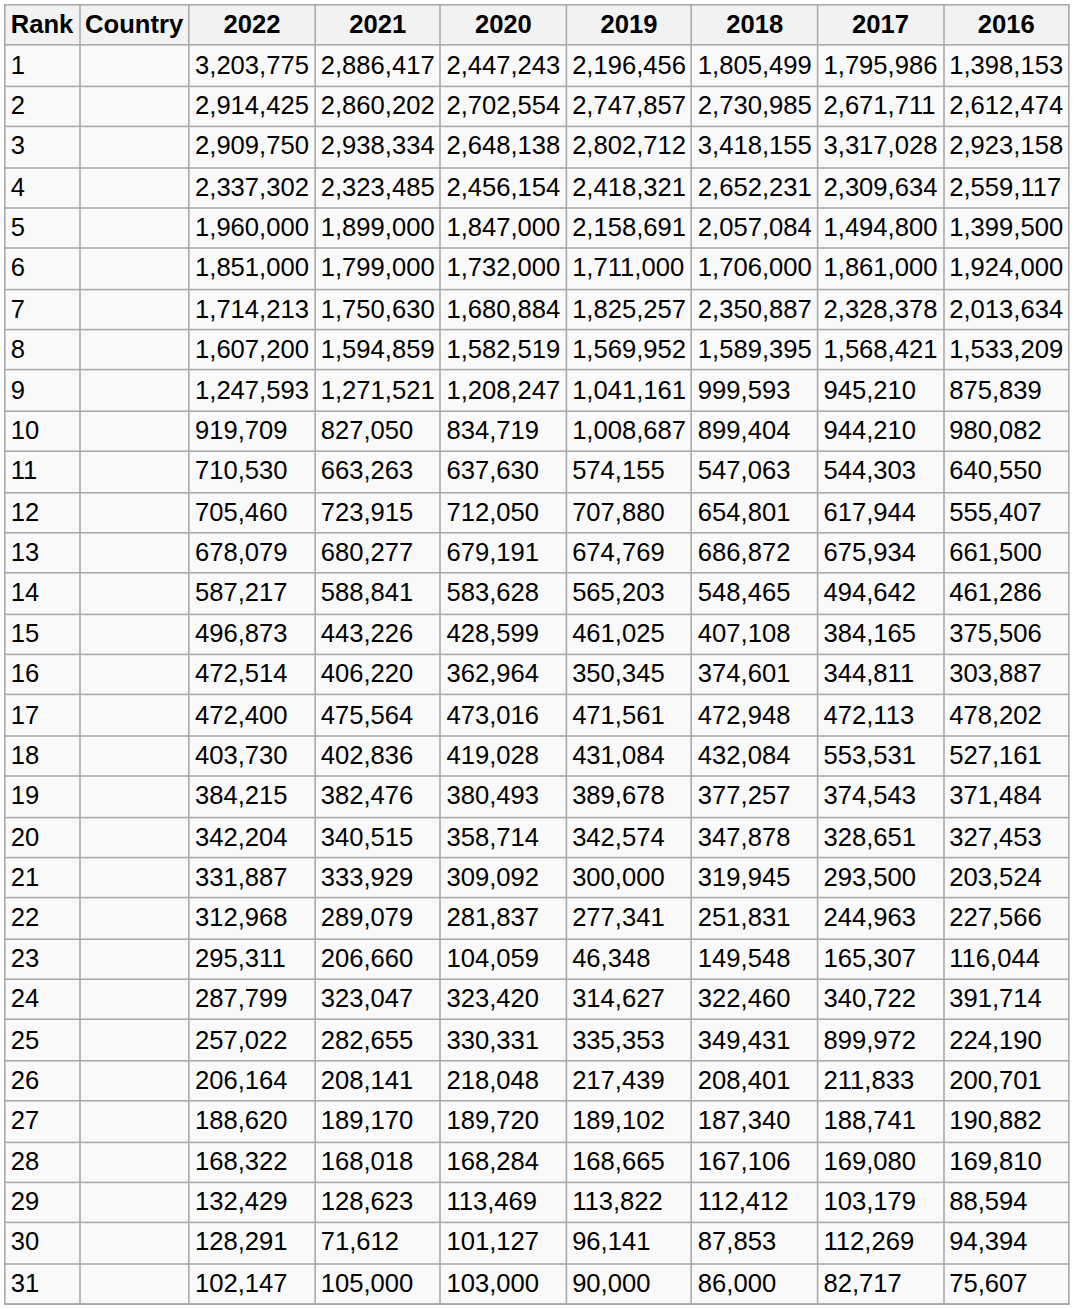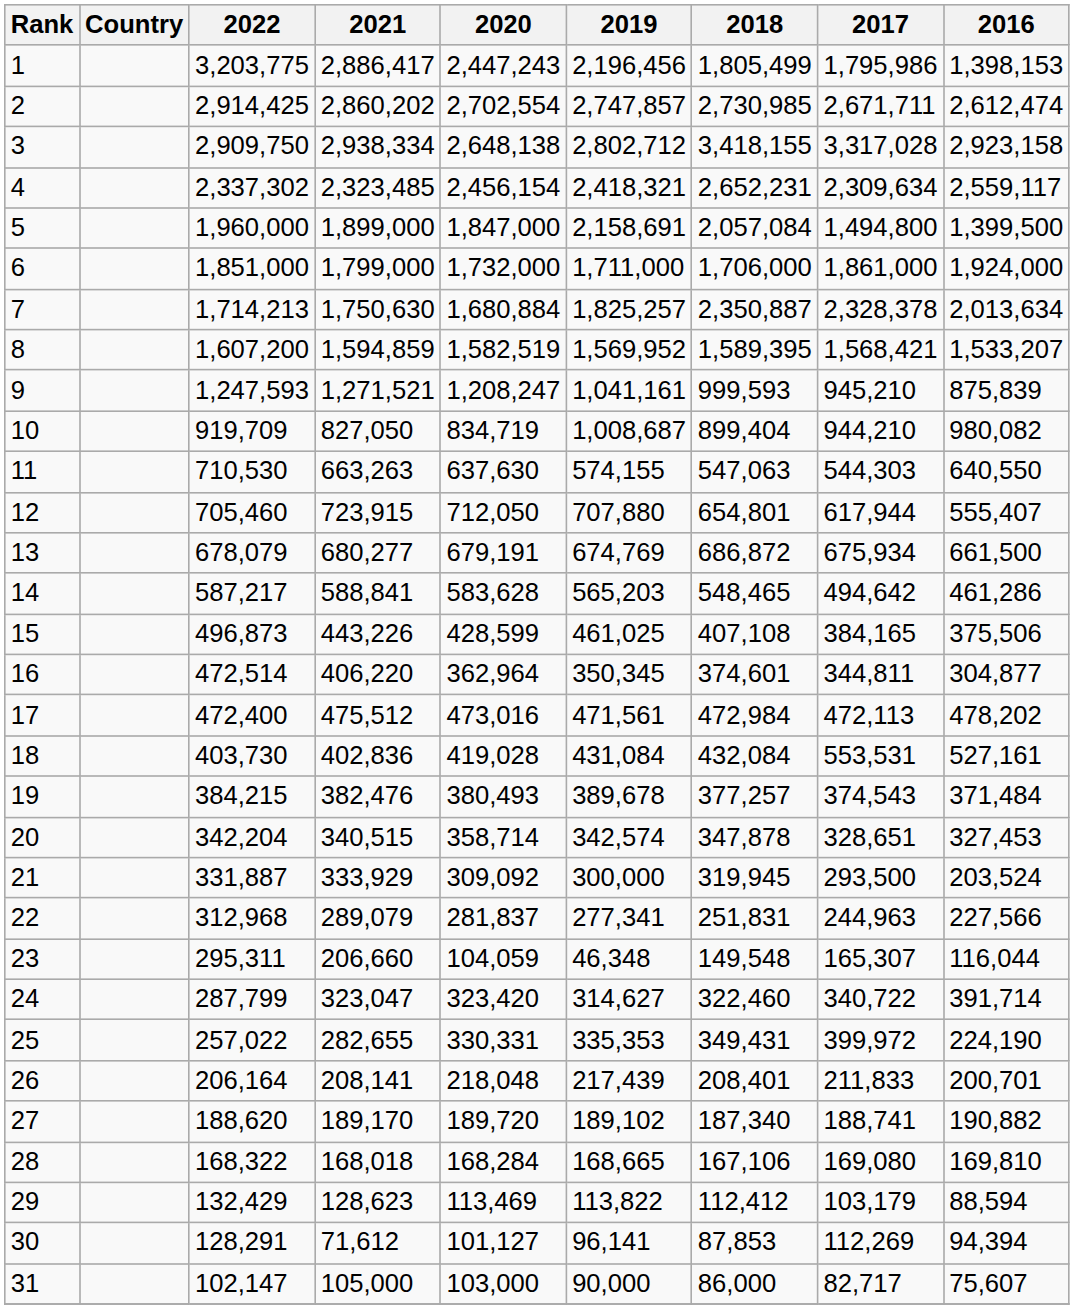8 | 2016: 1,533,209 -> 1,533,207
16 | 2016: 303,887 -> 304,877
17 | 2021: 475,564 -> 475,512
17 | 2018: 472,948 -> 472,984
25 | 2017: 899,972 -> 399,972
